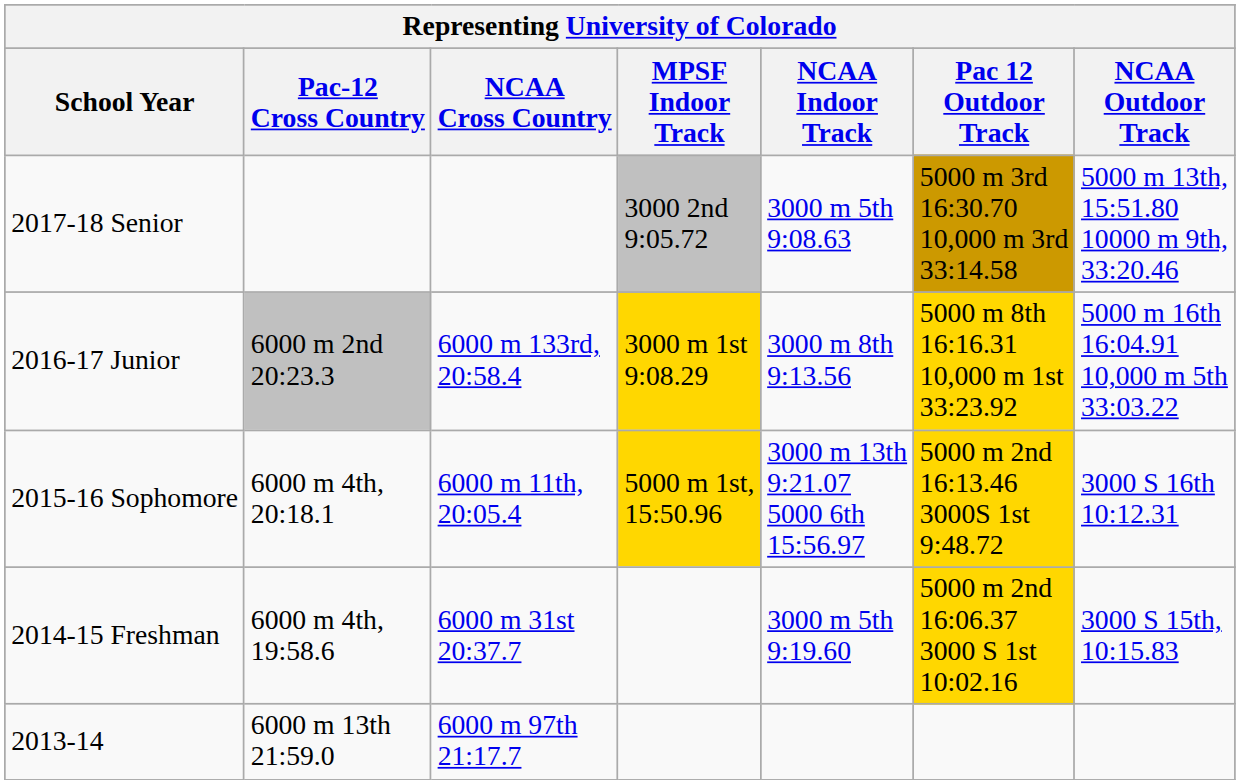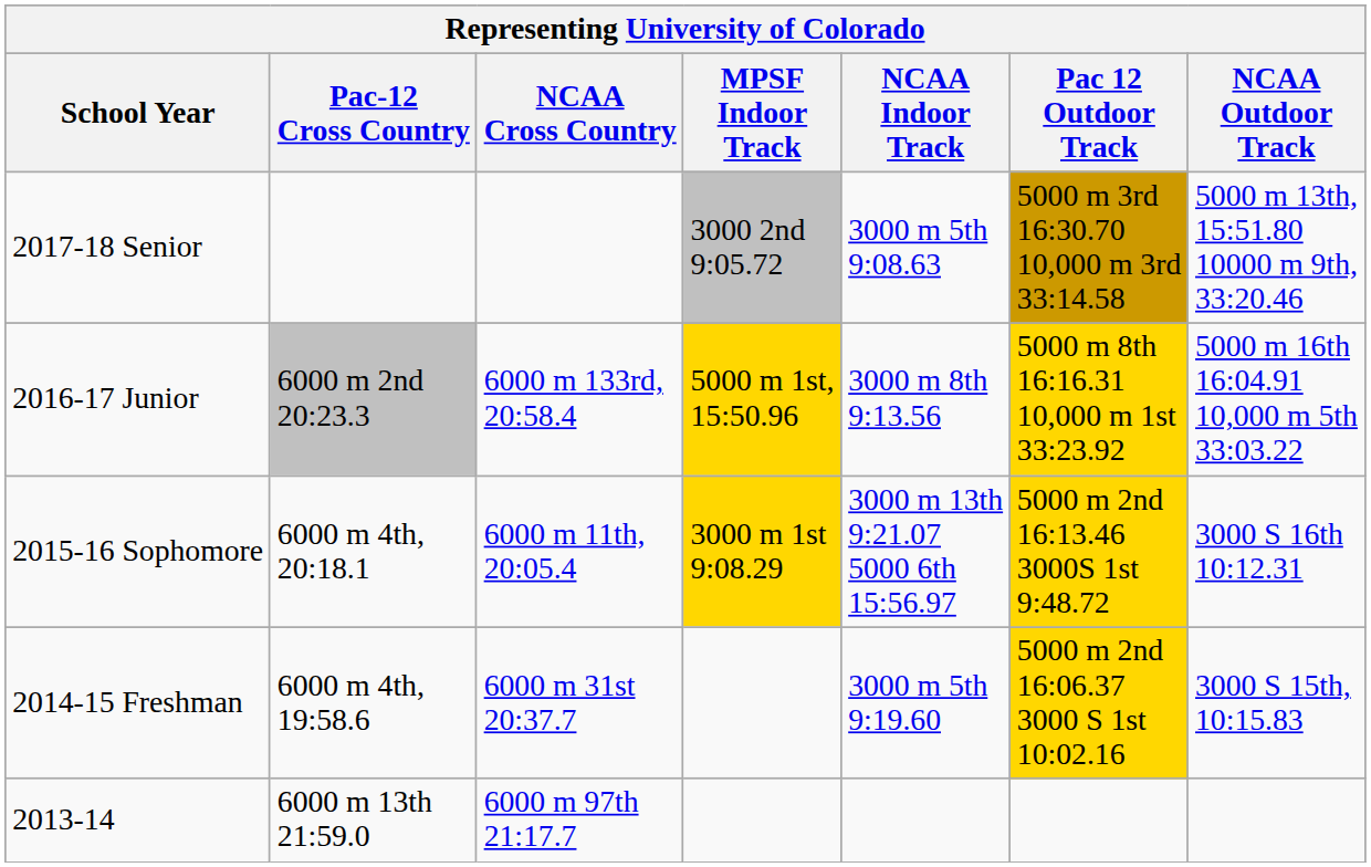2016-17 Junior | MPSF Indoor Track: 3000 m 1st 9:08.29 -> 5000 m 1st, 15:50.96
2015-16 Sophomore | MPSF Indoor Track: 5000 m 1st, 15:50.96 -> 3000 m 1st 9:08.29
